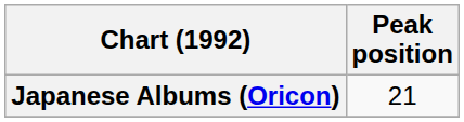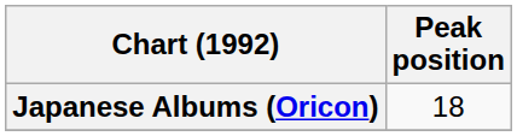Japanese Albums (Oricon) | Peak position: 21 -> 18
